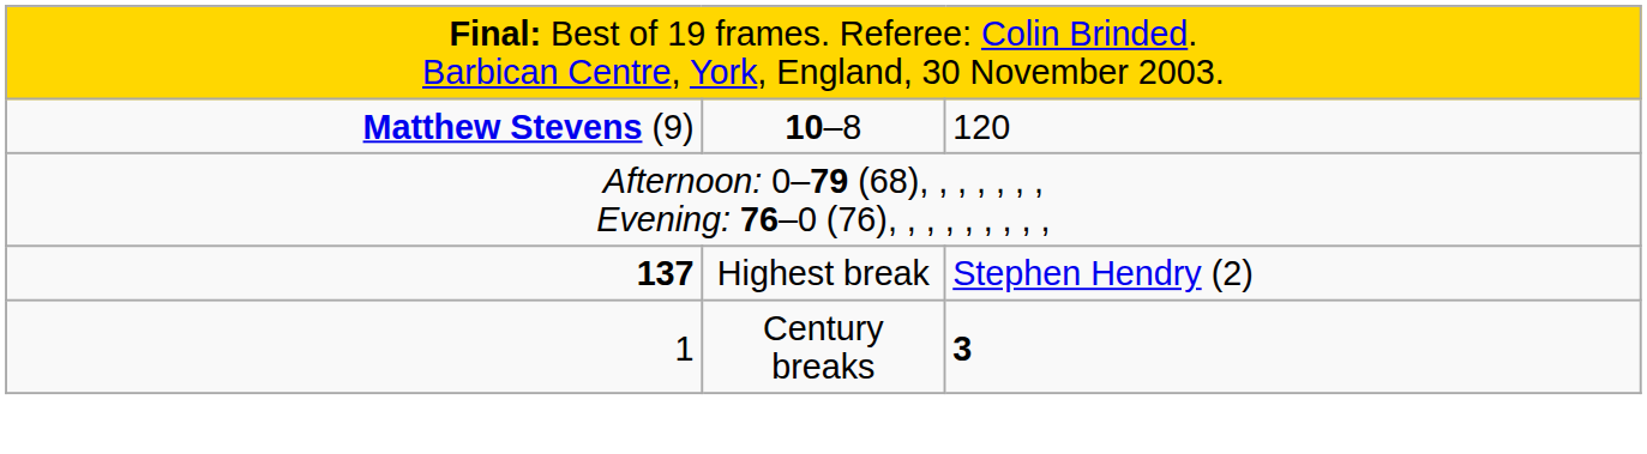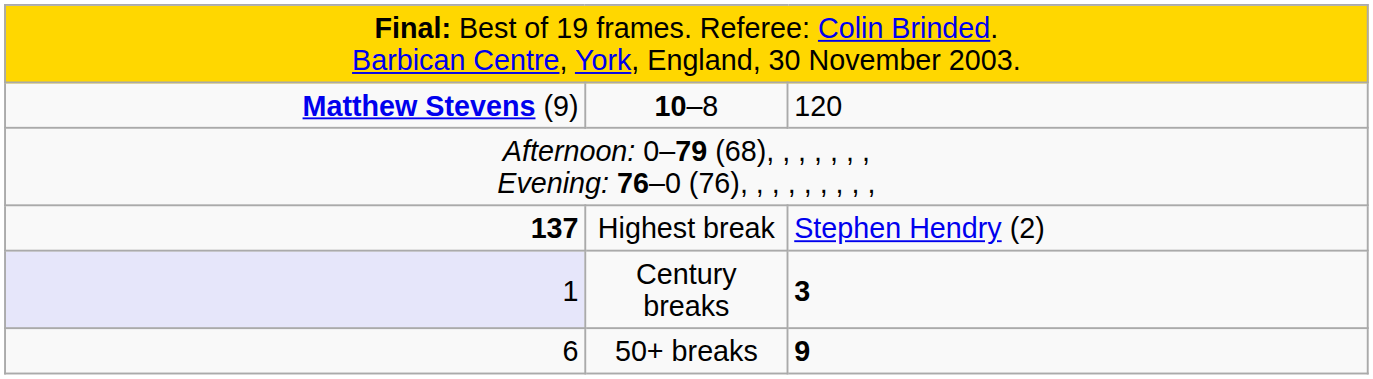Century breaks | column 1: no background -> lavender background
+ row: 6 | 50+ breaks | 9
